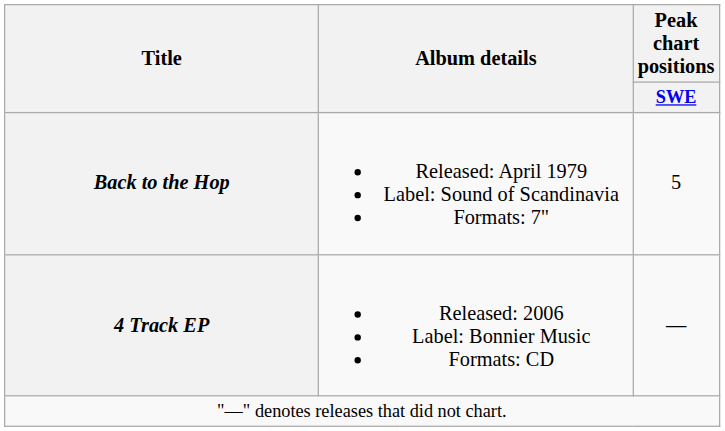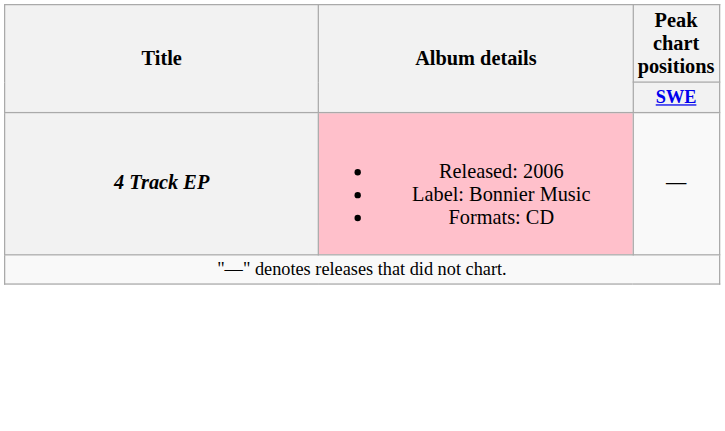- row: Back to the Hop | Released: April 1979 Label: Sound of Scandinavia Formats: 7" | 5
4 Track EP | Album details: no background -> pink background
